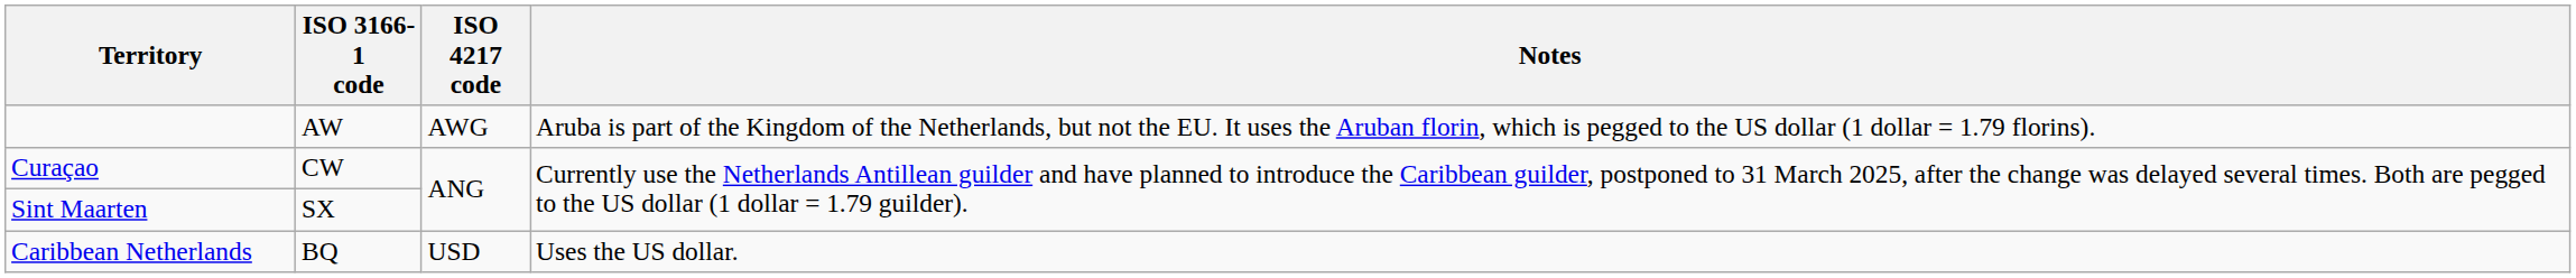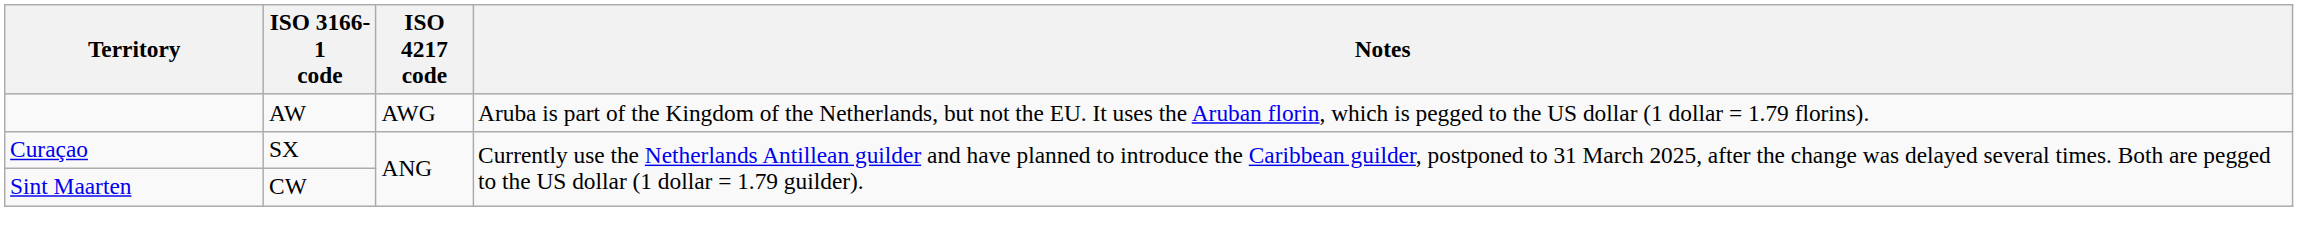Curaçao | ISO 3166-1 code: CW -> SX
Sint Maarten | ISO 3166-1 code: SX -> CW
- row: Caribbean Netherlands | BQ | USD | Uses the US dollar.
